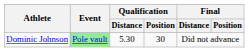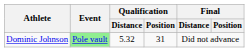Dominic Johnson | Qualification / Distance: 5.30 -> 5.32
Dominic Johnson | Qualification / Position: 30 -> 31
